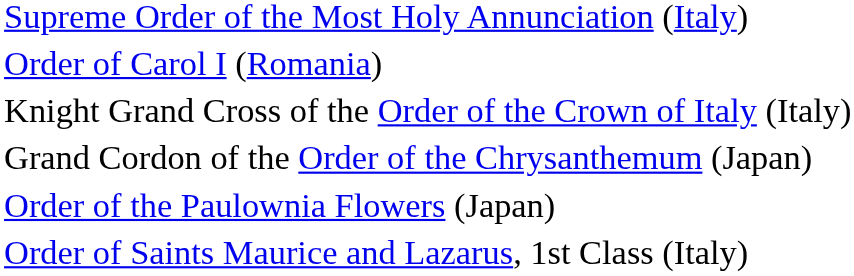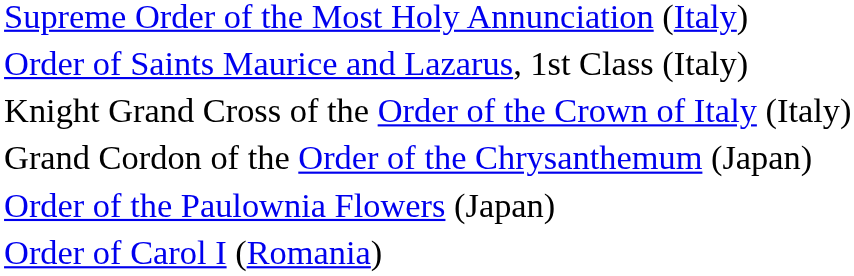rows swapped: Order of Saints Maurice and Lazarus, 1st Class (Italy) <-> Order of Carol I (Romania)
